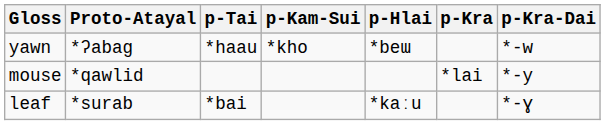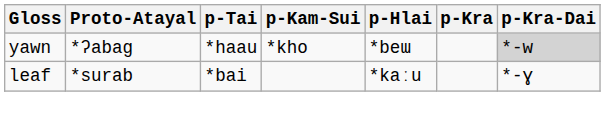yawn | p-Kra-Dai: no background -> lightgrey background
- row: mouse | *qawlid | *lai | *-y
